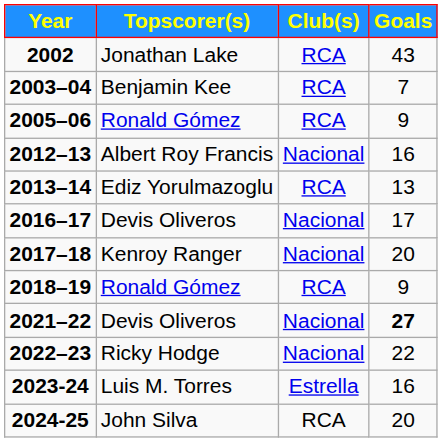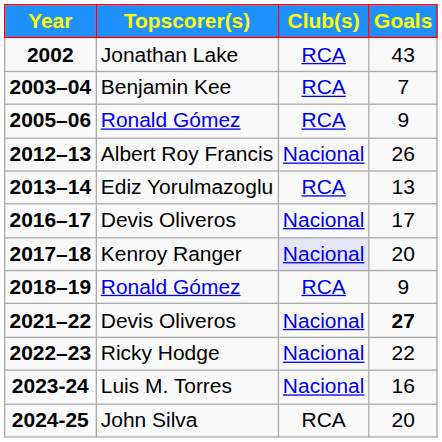2012–13 | Goals: 16 -> 26
2017–18 | Club(s): no background -> lavender background
2023-24 | Club(s): Estrella -> Nacional
